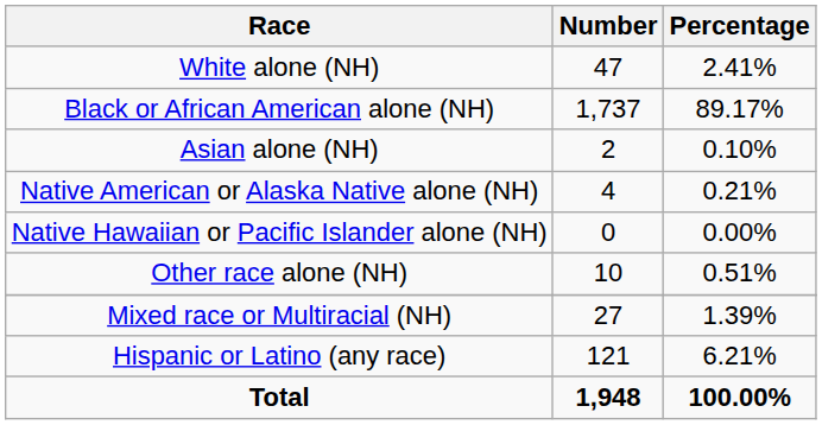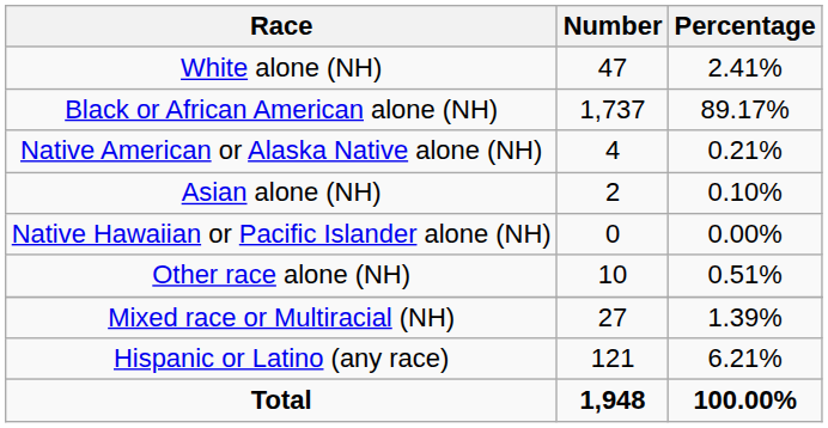rows swapped: Native American or Alaska Native alone (NH) <-> Asian alone (NH)
